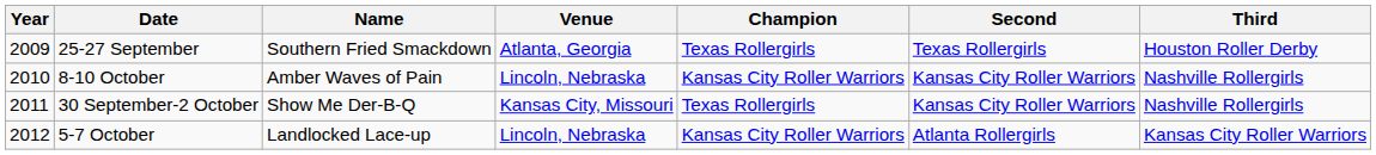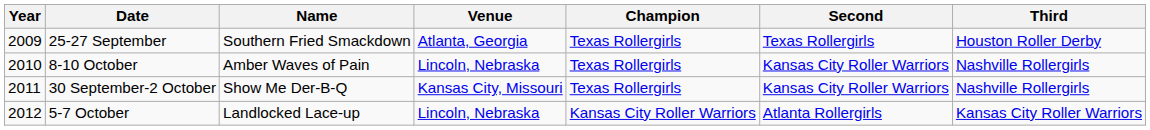8-10 October | Champion: Kansas City Roller Warriors -> Texas Rollergirls
